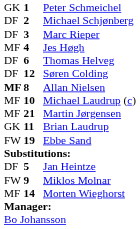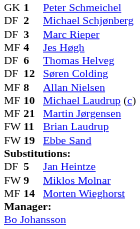Allan Nielsen | column 1: bold -> normal
Brian Laudrup | column 1: GK -> FW
